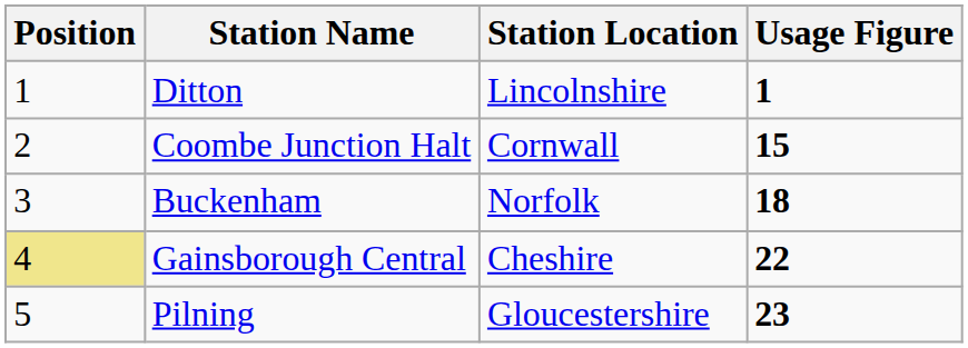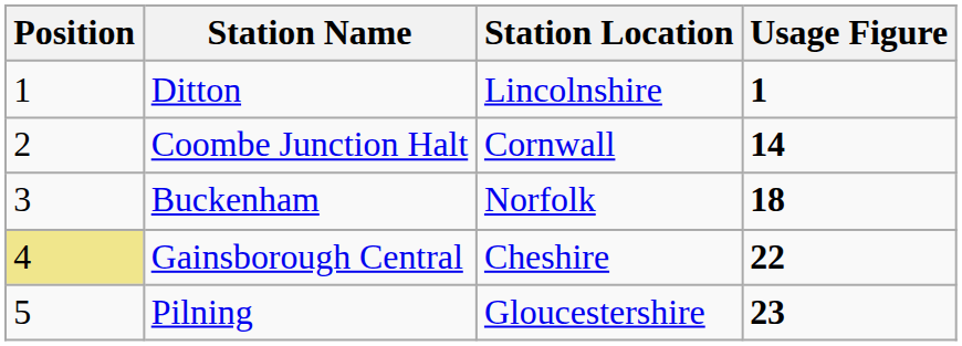Coombe Junction Halt | Usage Figure: 15 -> 14
